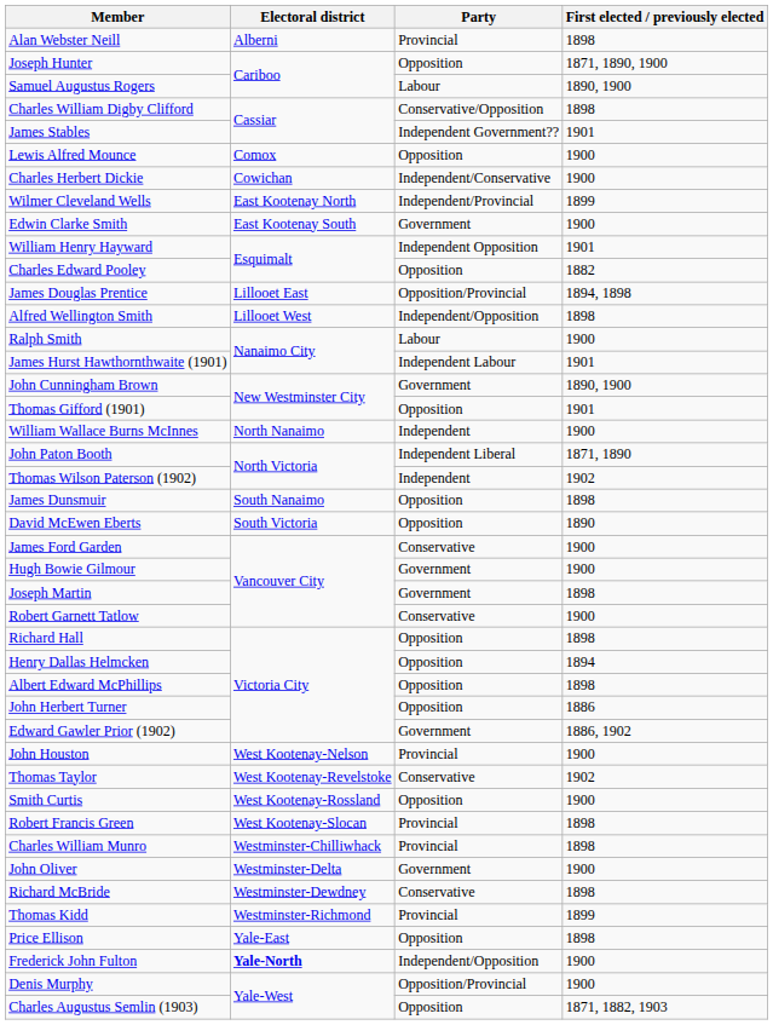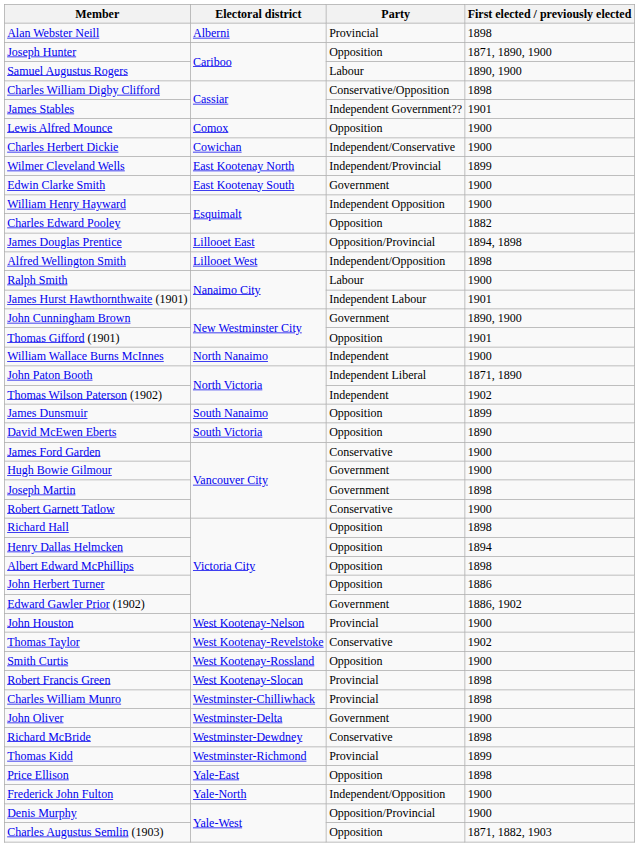William Henry Hayward | First elected / previously elected: 1901 -> 1900
James Dunsmuir | First elected / previously elected: 1898 -> 1899
Frederick John Fulton | Electoral district: bold -> normal
